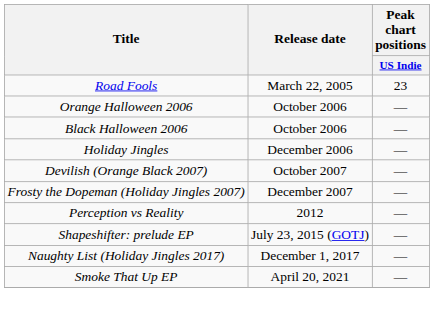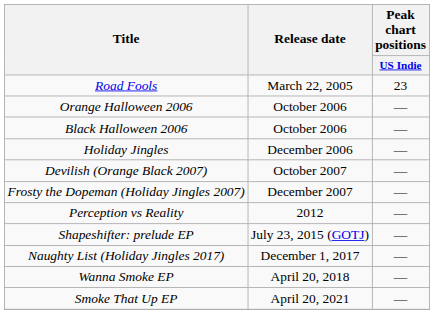+ row: Wanna Smoke EP | April 20, 2018 | —
